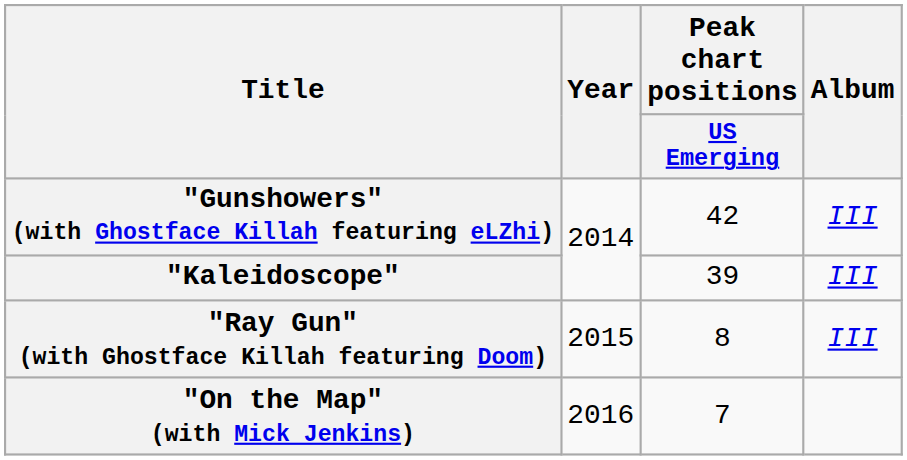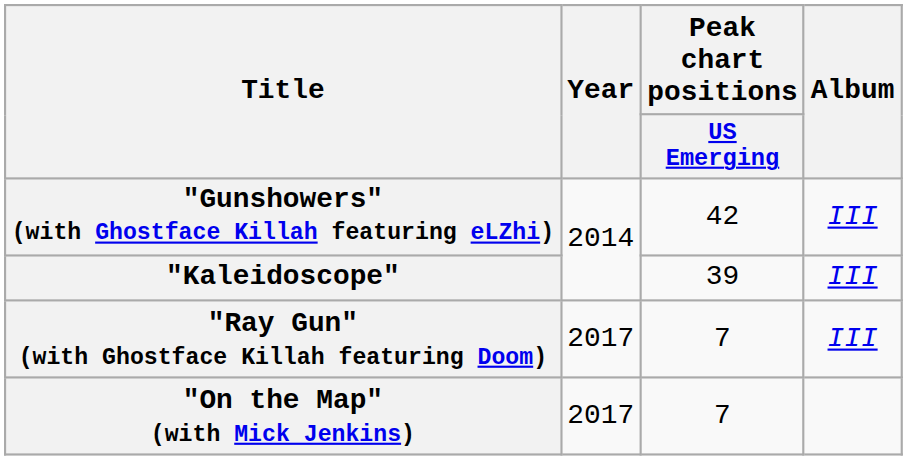"Ray Gun" (with Ghostface Killah featuring Doom) | Year: 2015 -> 2017
"Ray Gun" (with Ghostface Killah featuring Doom) | Peak chart positions / US Emerging: 8 -> 7
"On the Map" (with Mick Jenkins) | Year: 2016 -> 2017
